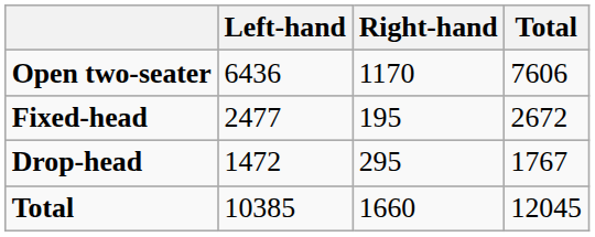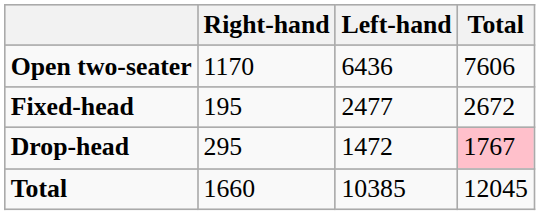columns swapped: Right-hand <-> Left-hand
Drop-head | Total: no background -> pink background
